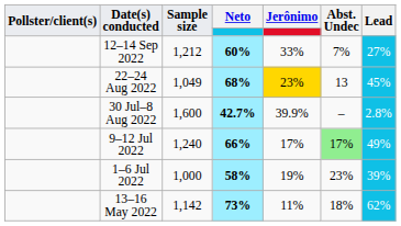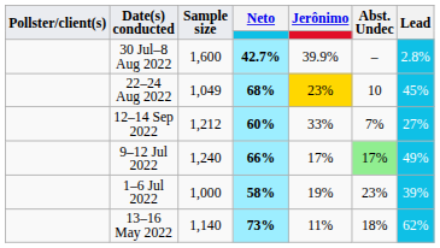rows swapped: 12–14 Sep 2022 <-> 30 Jul–8 Aug 2022
22–24 Aug 2022 | Abst. Undec: 13 -> 10
13–16 May 2022 | Sample size: 1,142 -> 1,140
